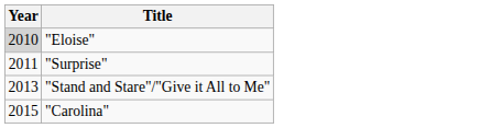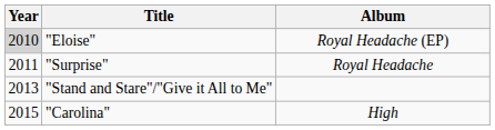+ column: Album | Royal Headache (EP) | Royal Headache | High
